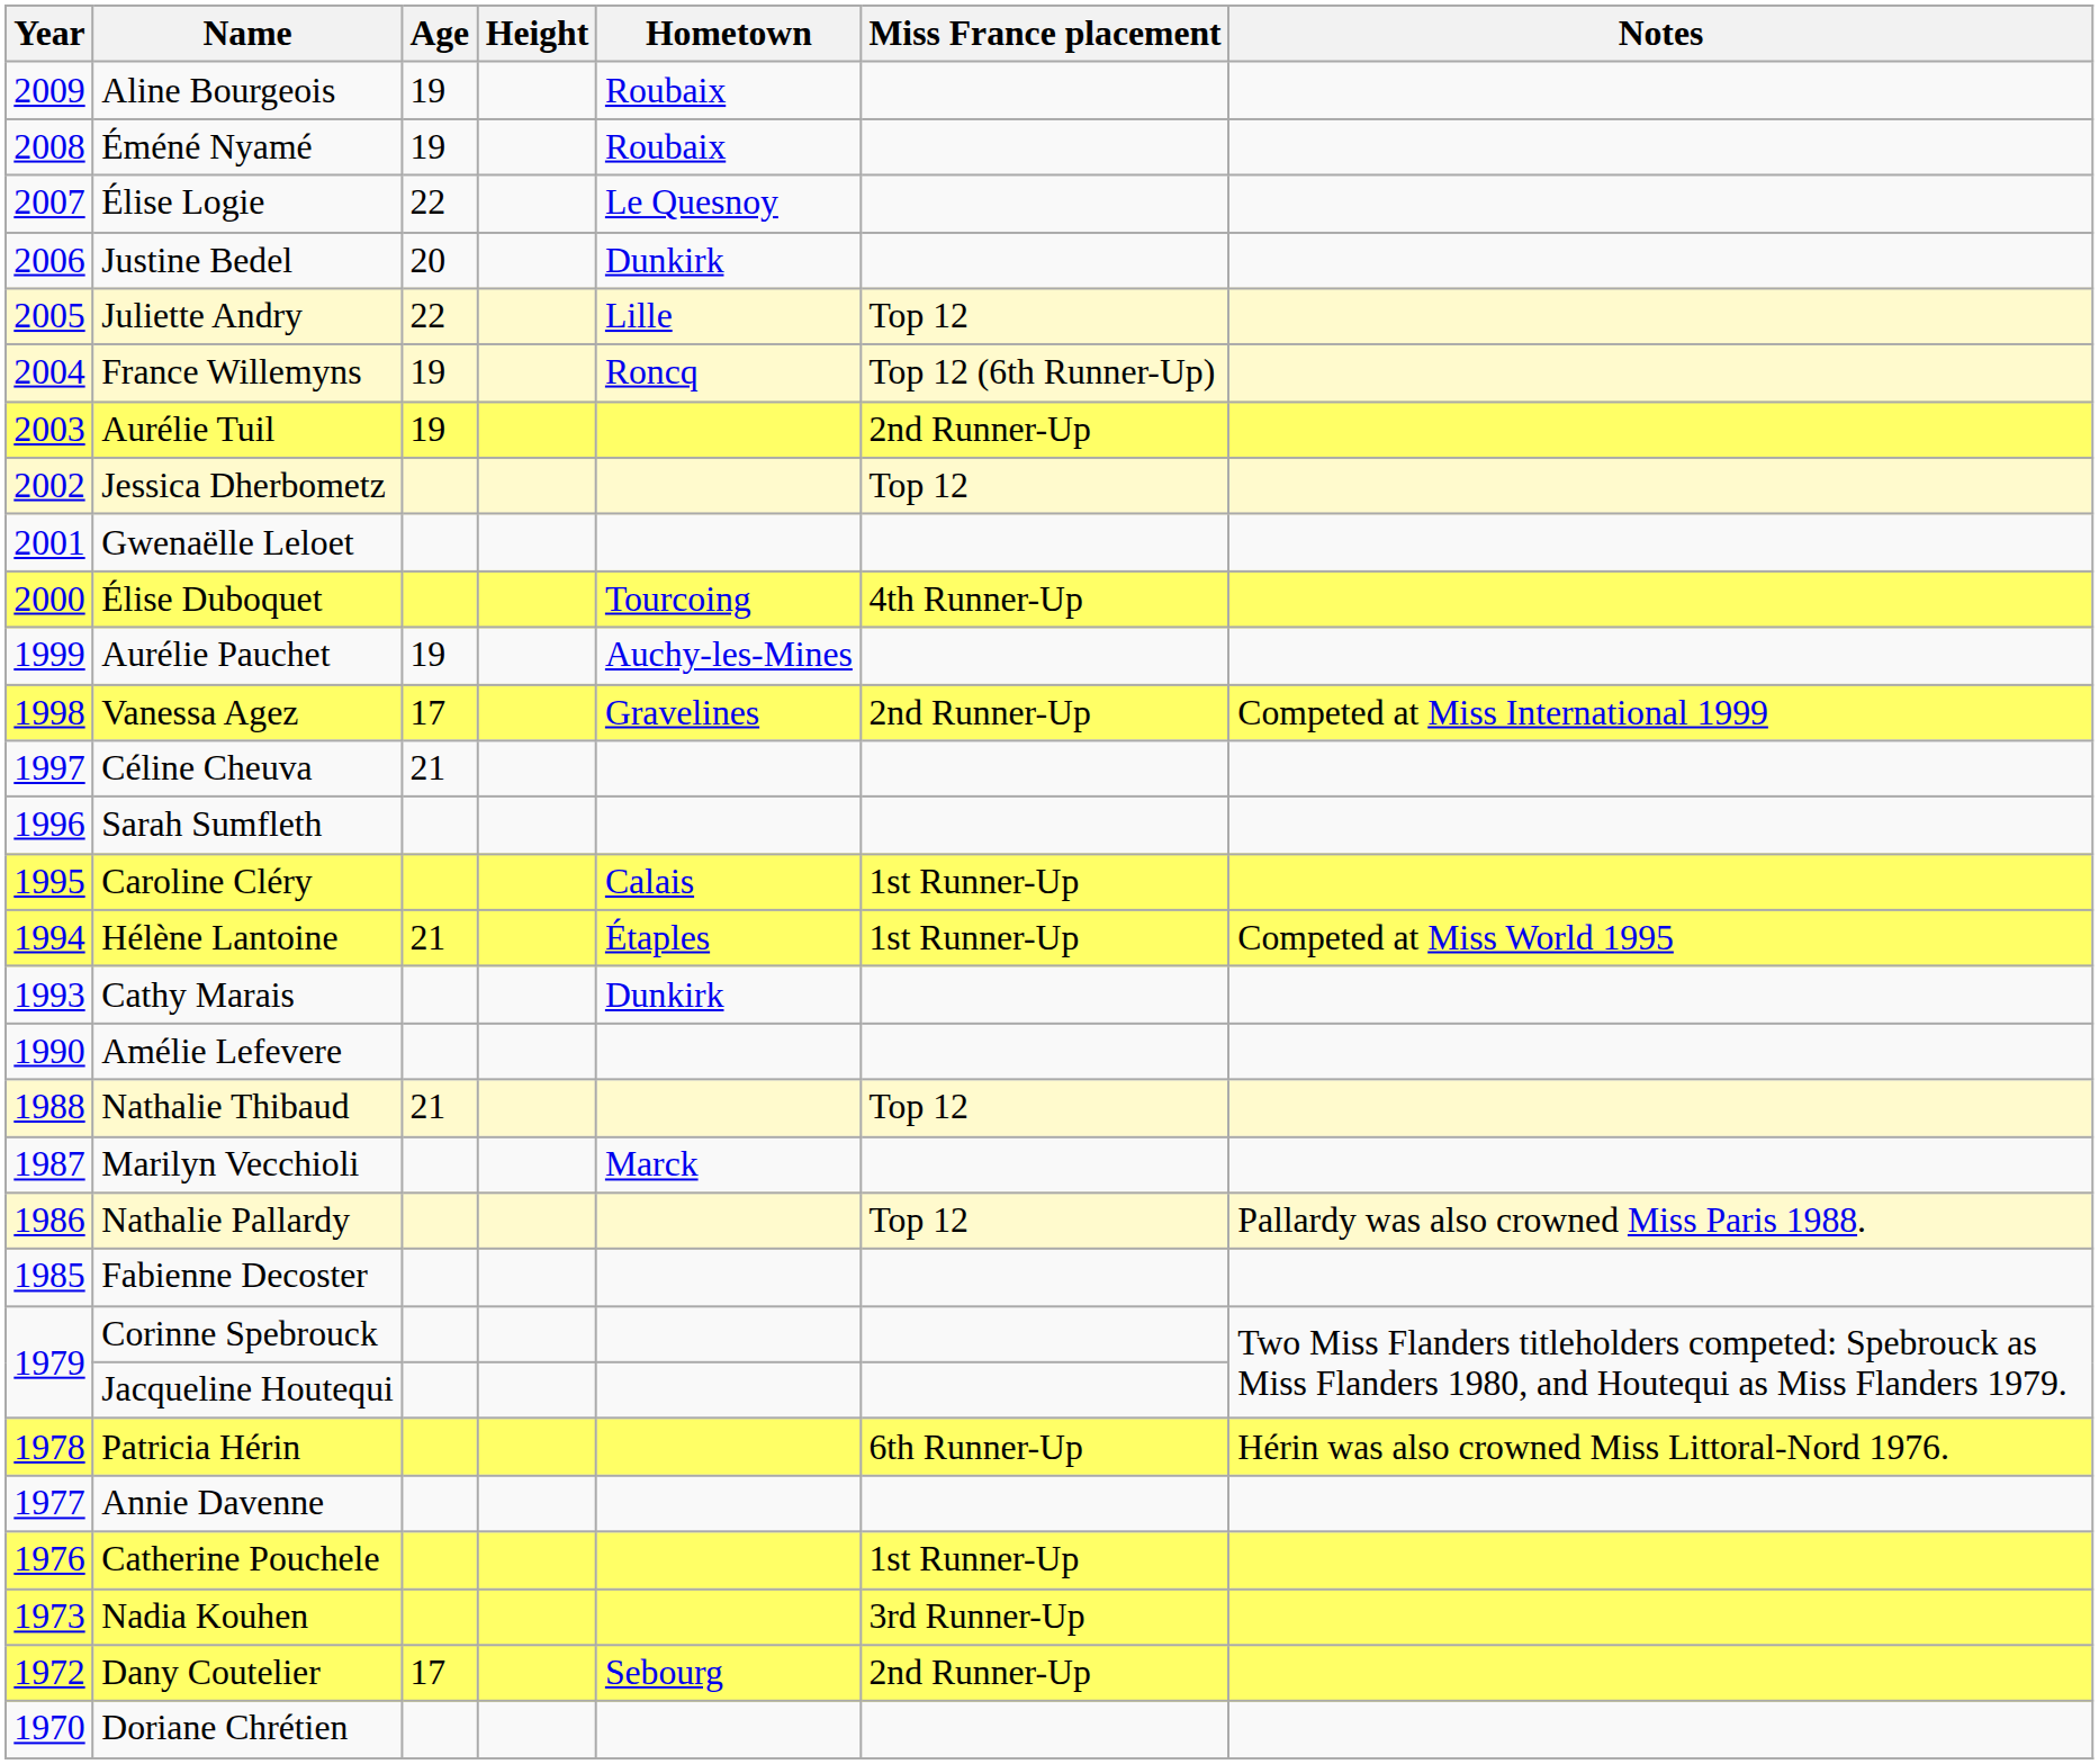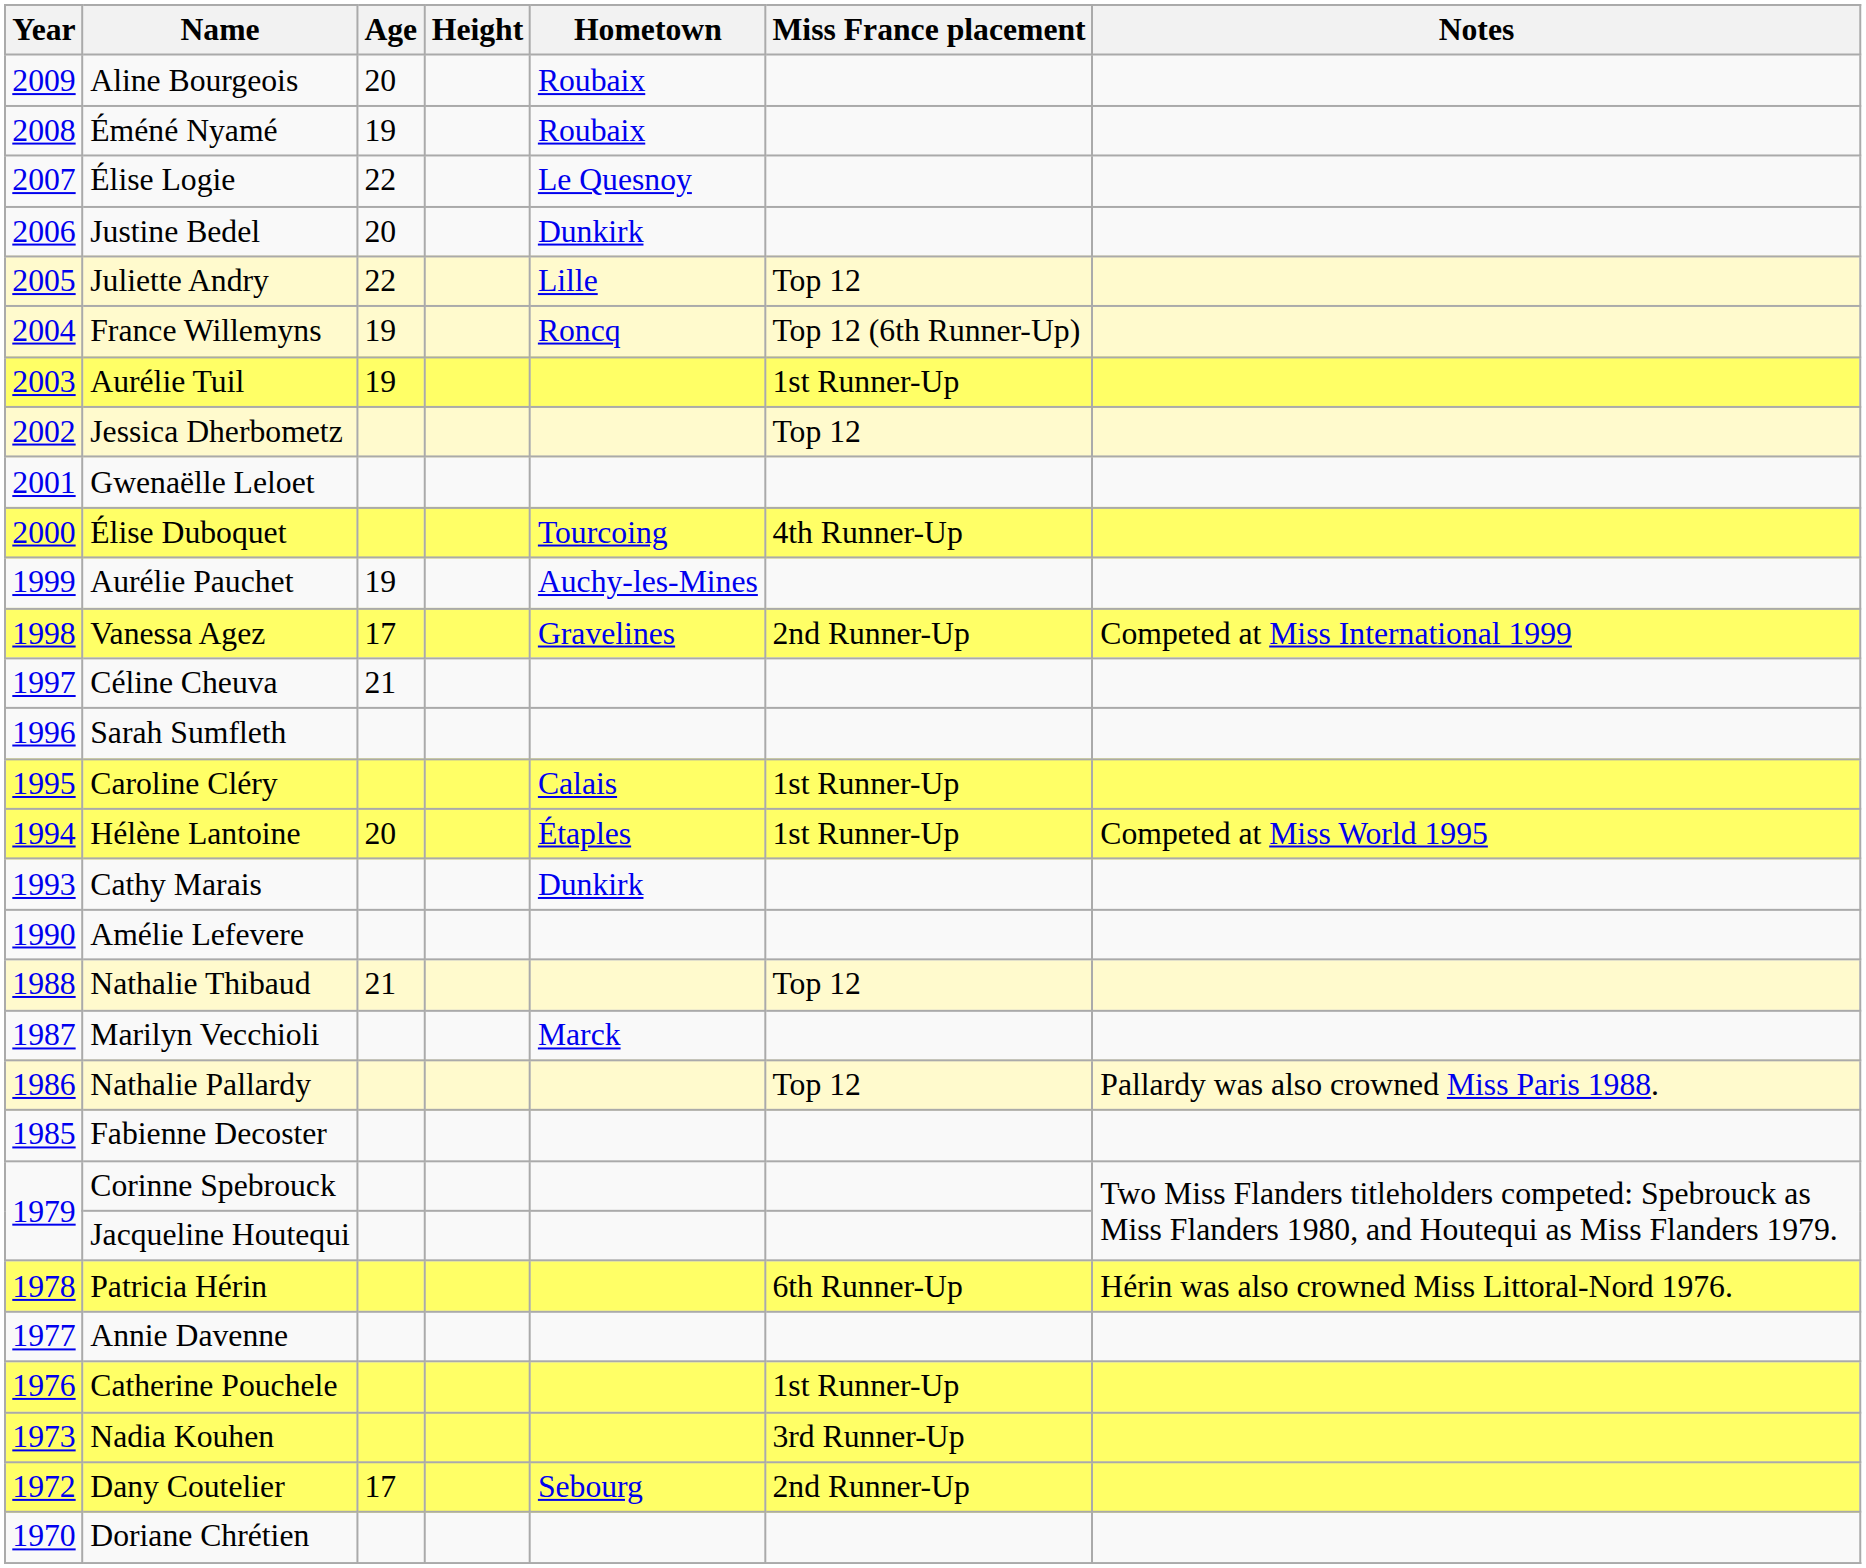Aline Bourgeois | Age: 19 -> 20
Aurélie Tuil | Miss France placement: 2nd Runner-Up -> 1st Runner-Up
Hélène Lantoine | Age: 21 -> 20
